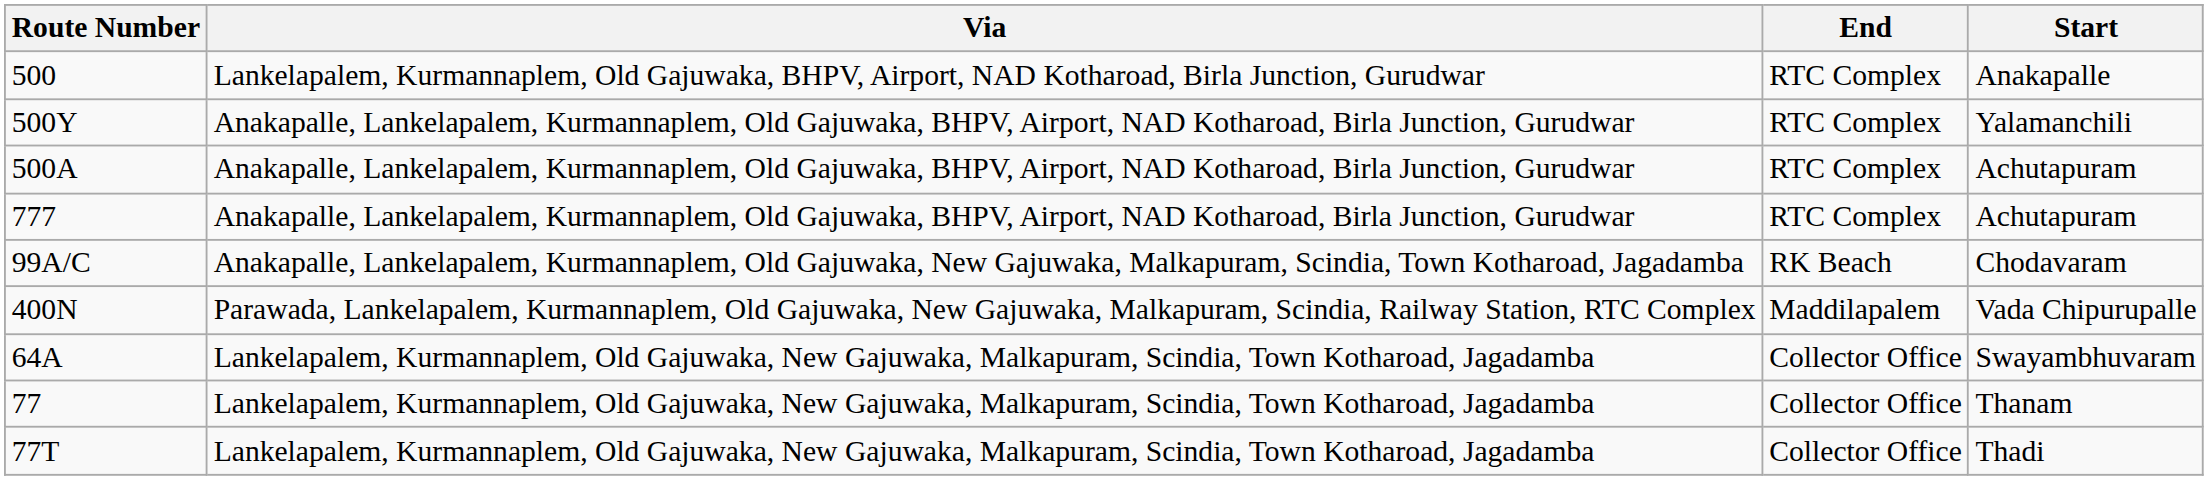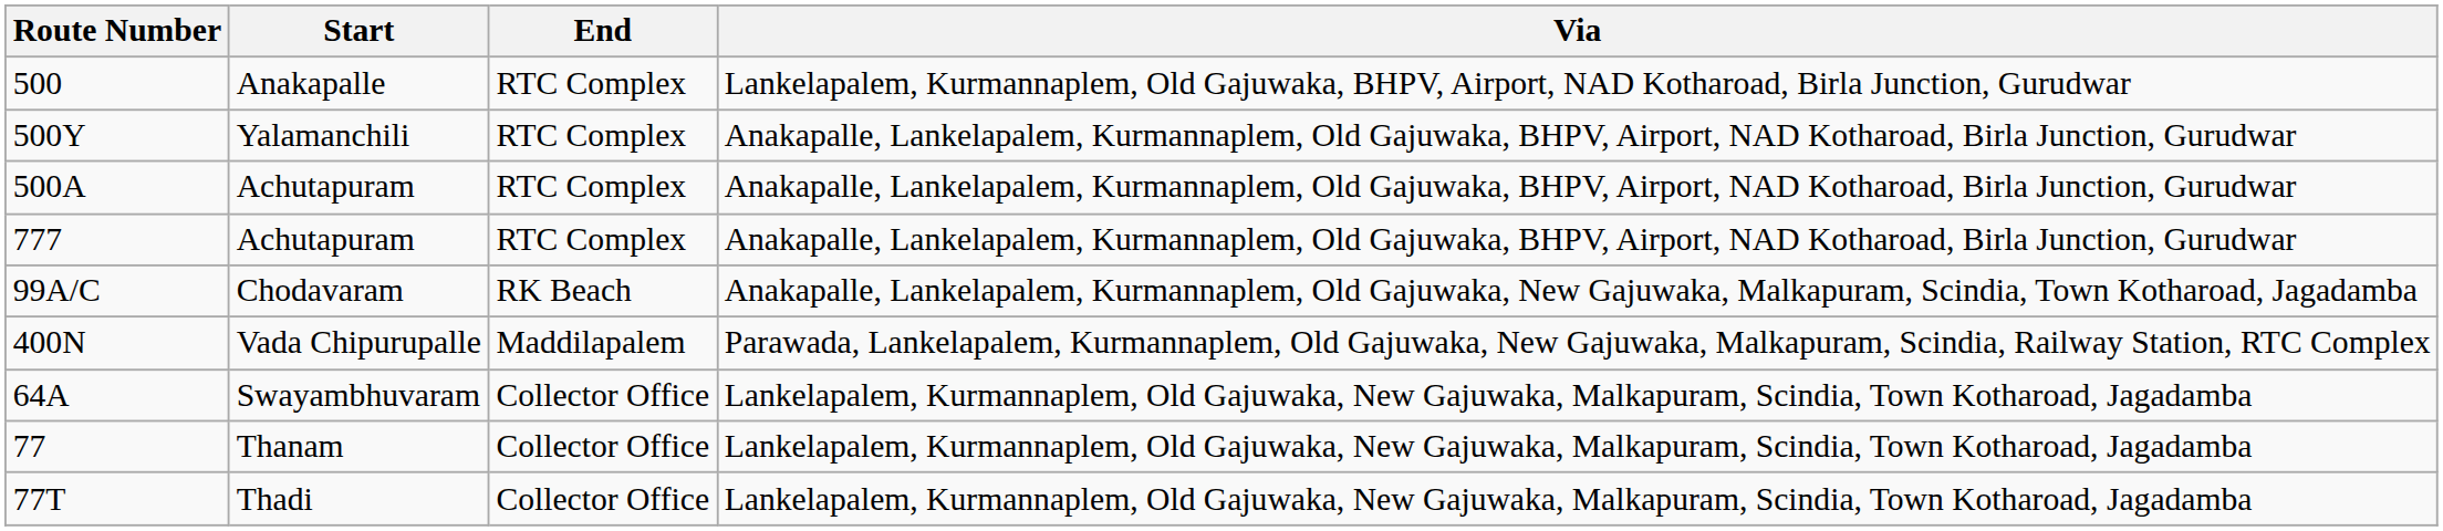columns swapped: Start <-> Via
